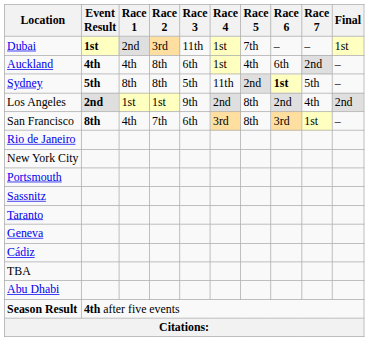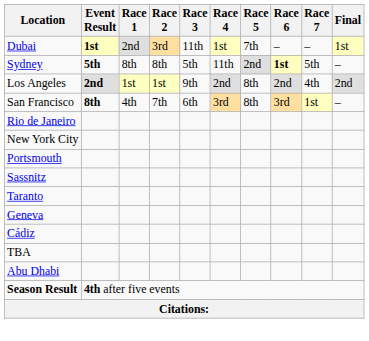- row: Auckland | 4th | 4th | 8th | 6th | 1st | 4th | 6th | 2nd | –
